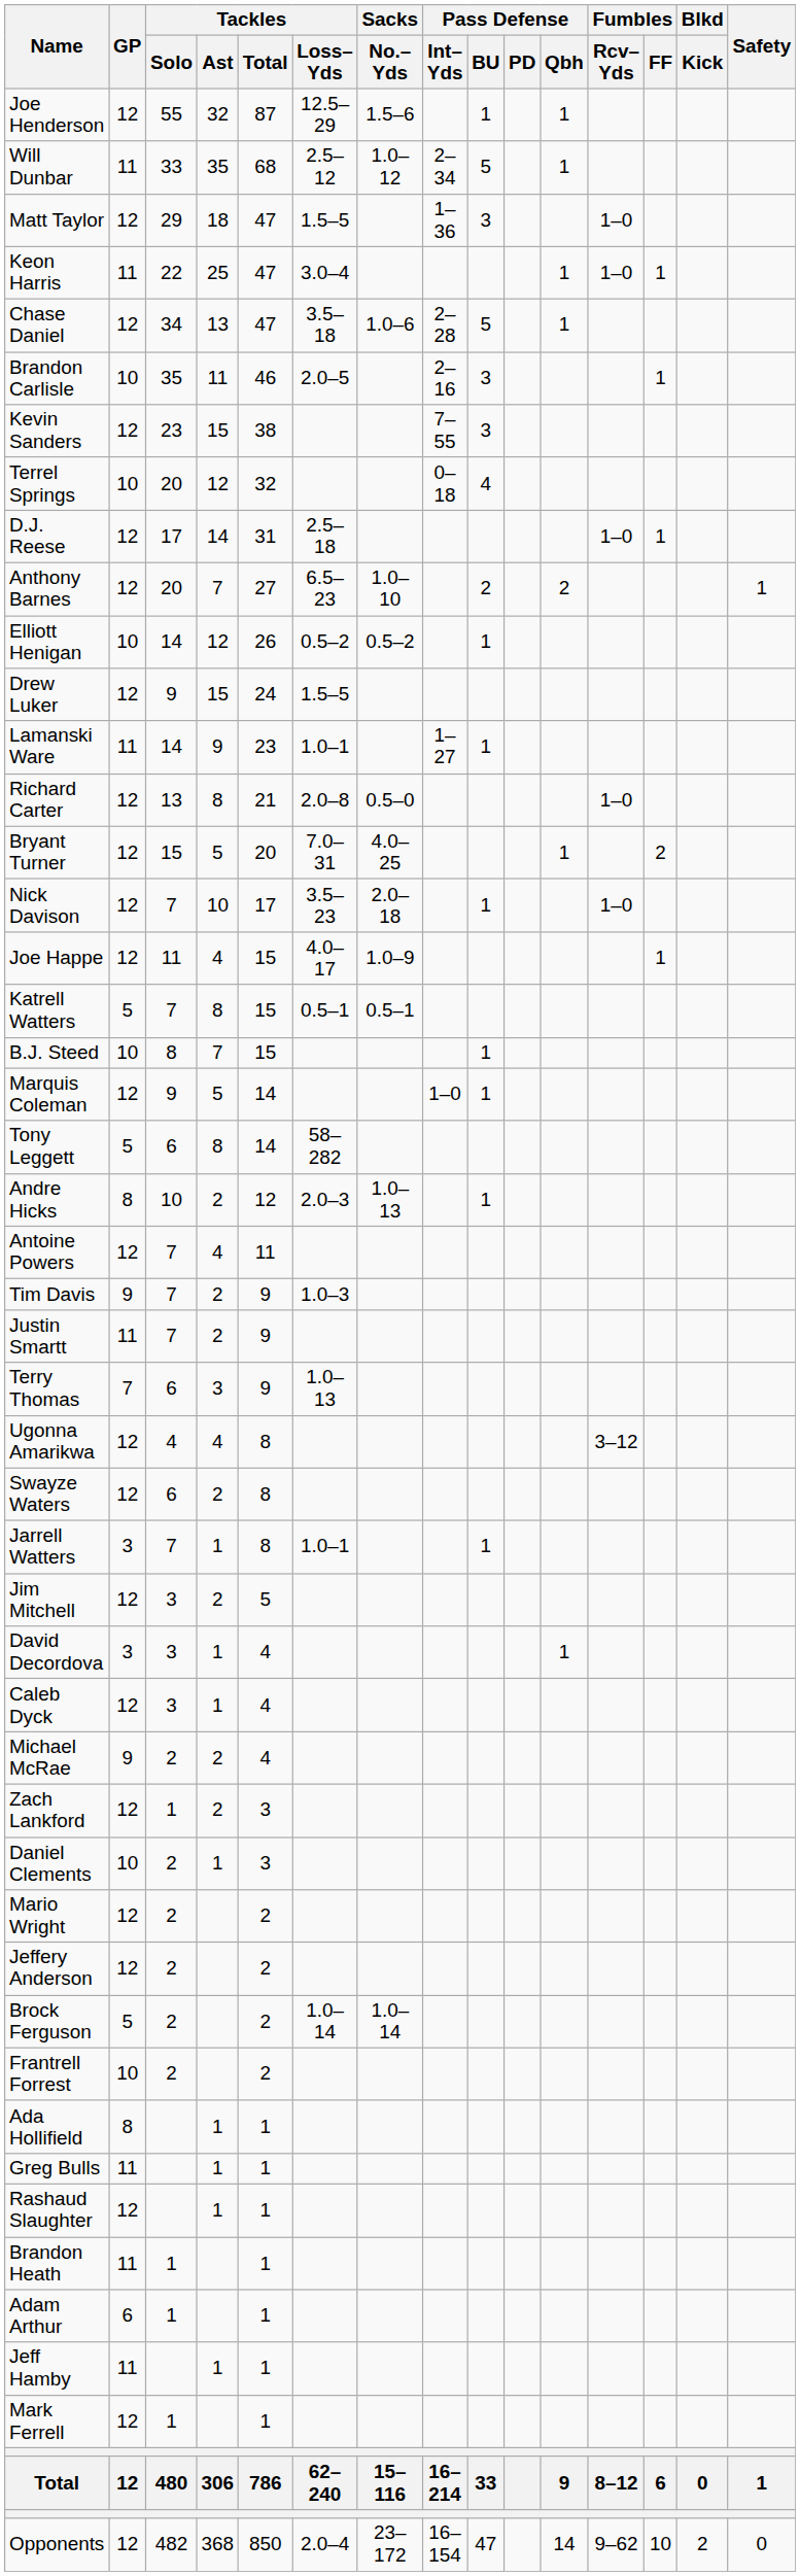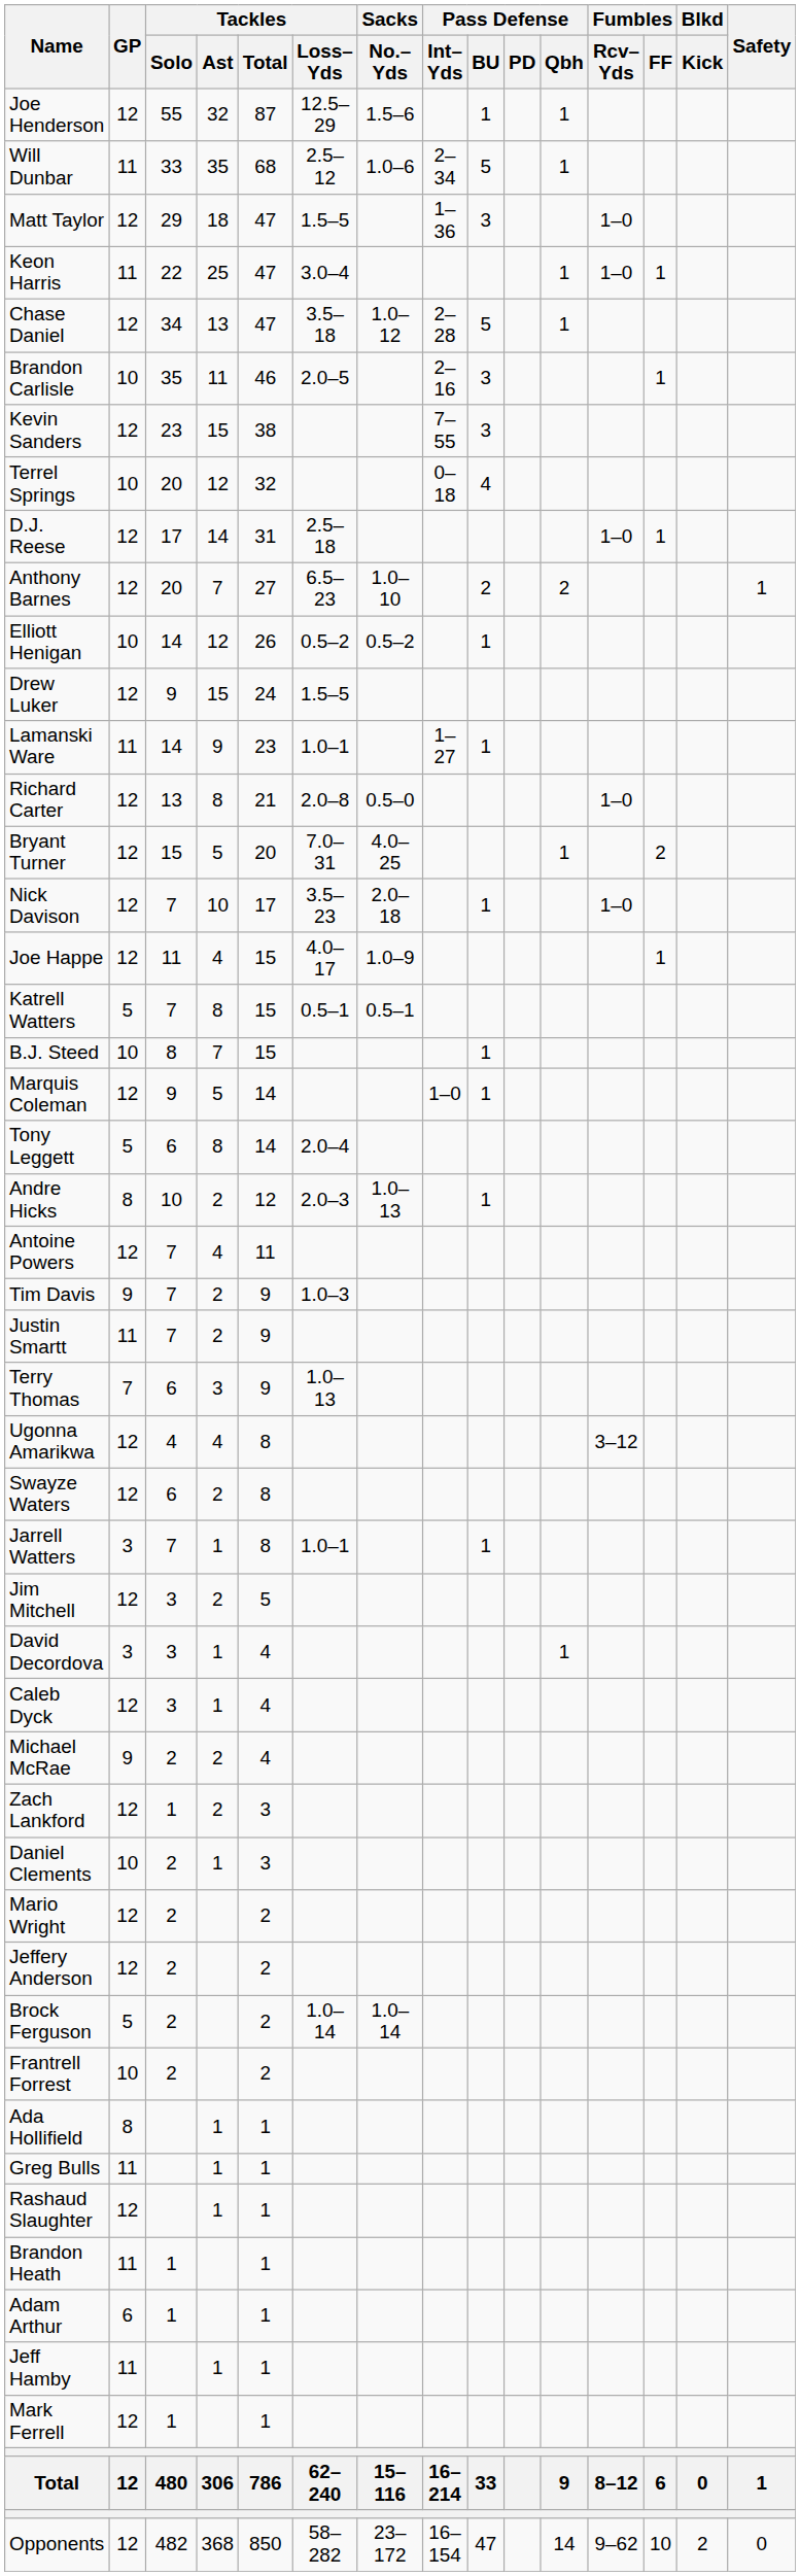Will Dunbar | Sacks / No.–Yds: 1.0–12 -> 1.0–6
Chase Daniel | Sacks / No.–Yds: 1.0–6 -> 1.0–12
Tony Leggett | Tackles / Loss–Yds: 58–282 -> 2.0–4
Opponents | Tackles / Loss–Yds: 2.0–4 -> 58–282
